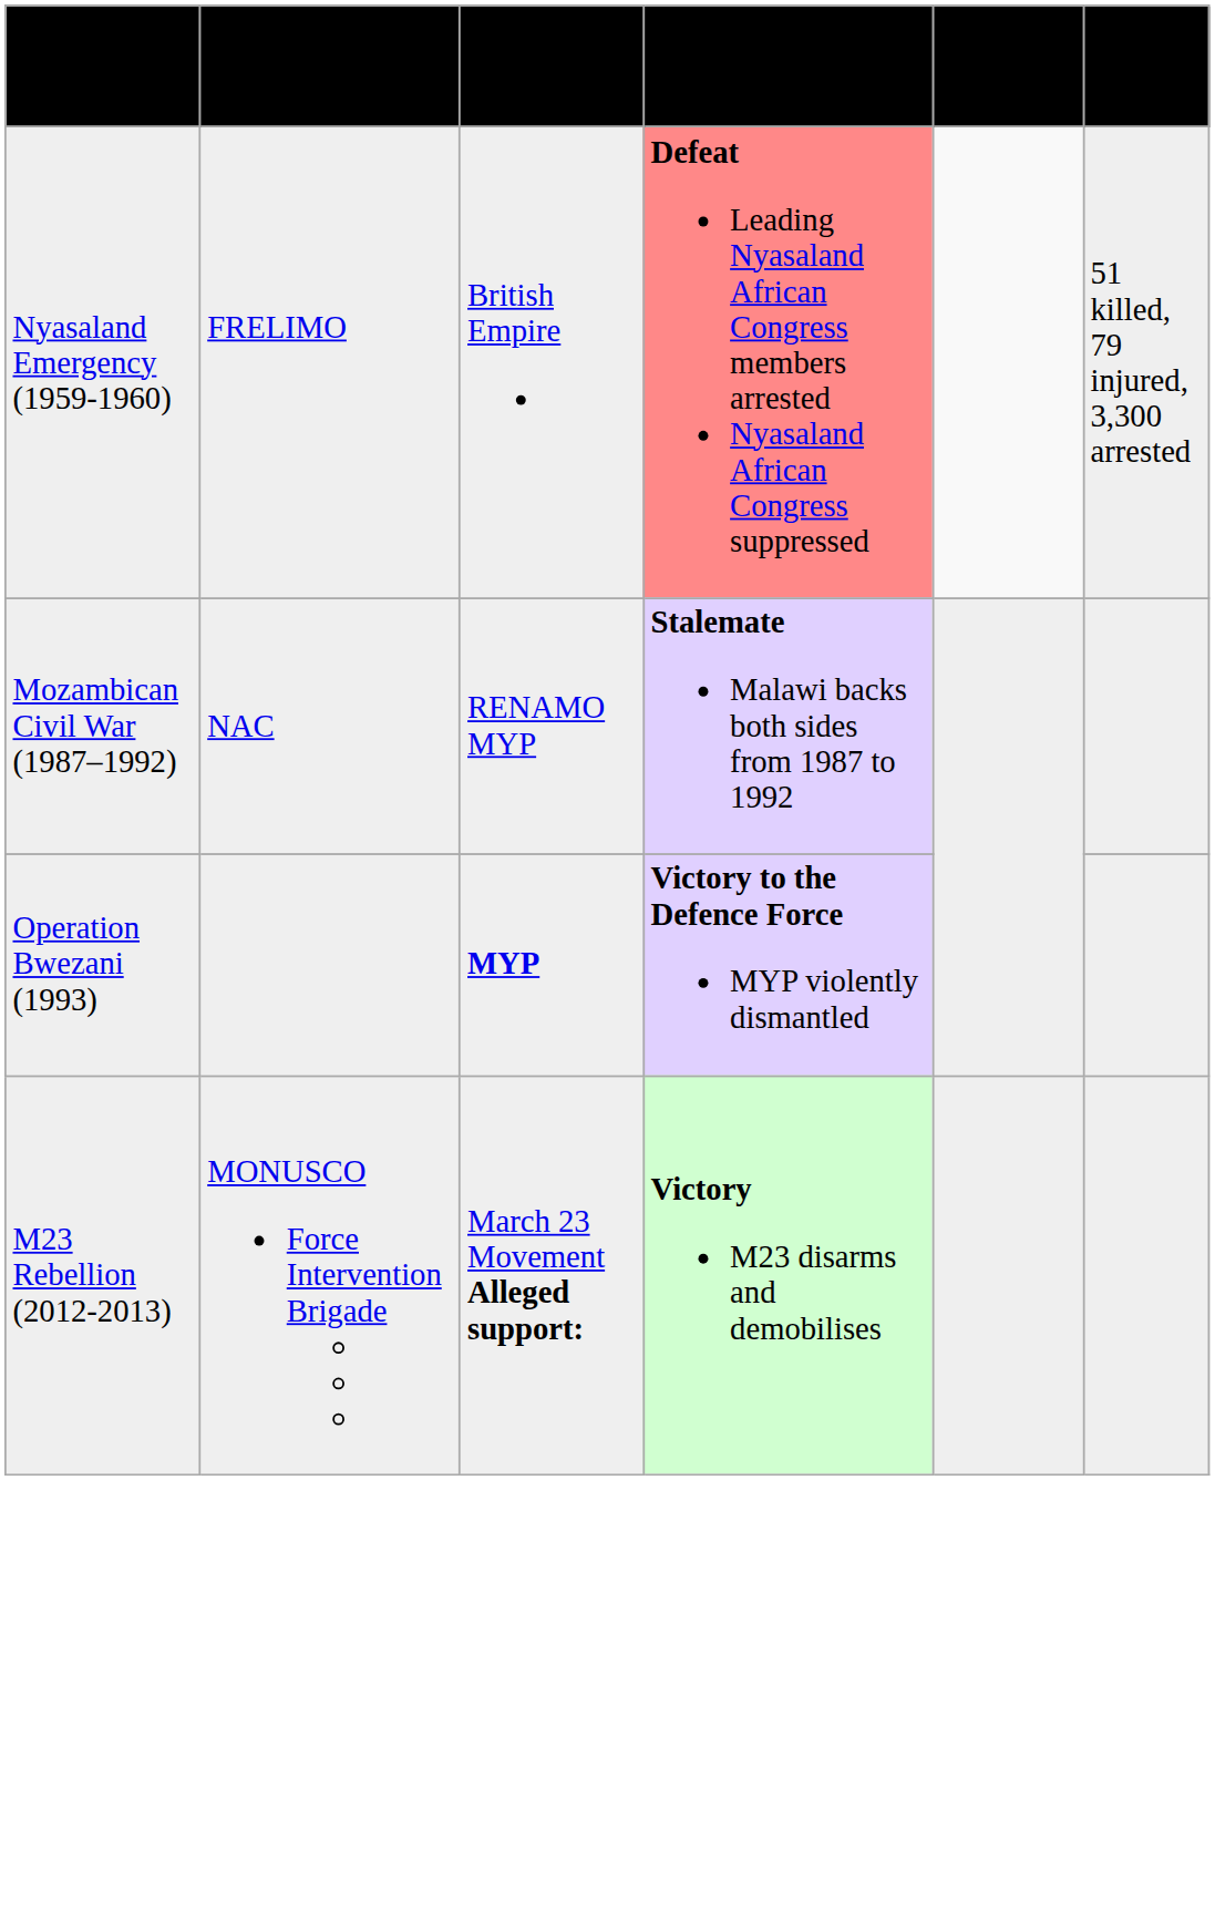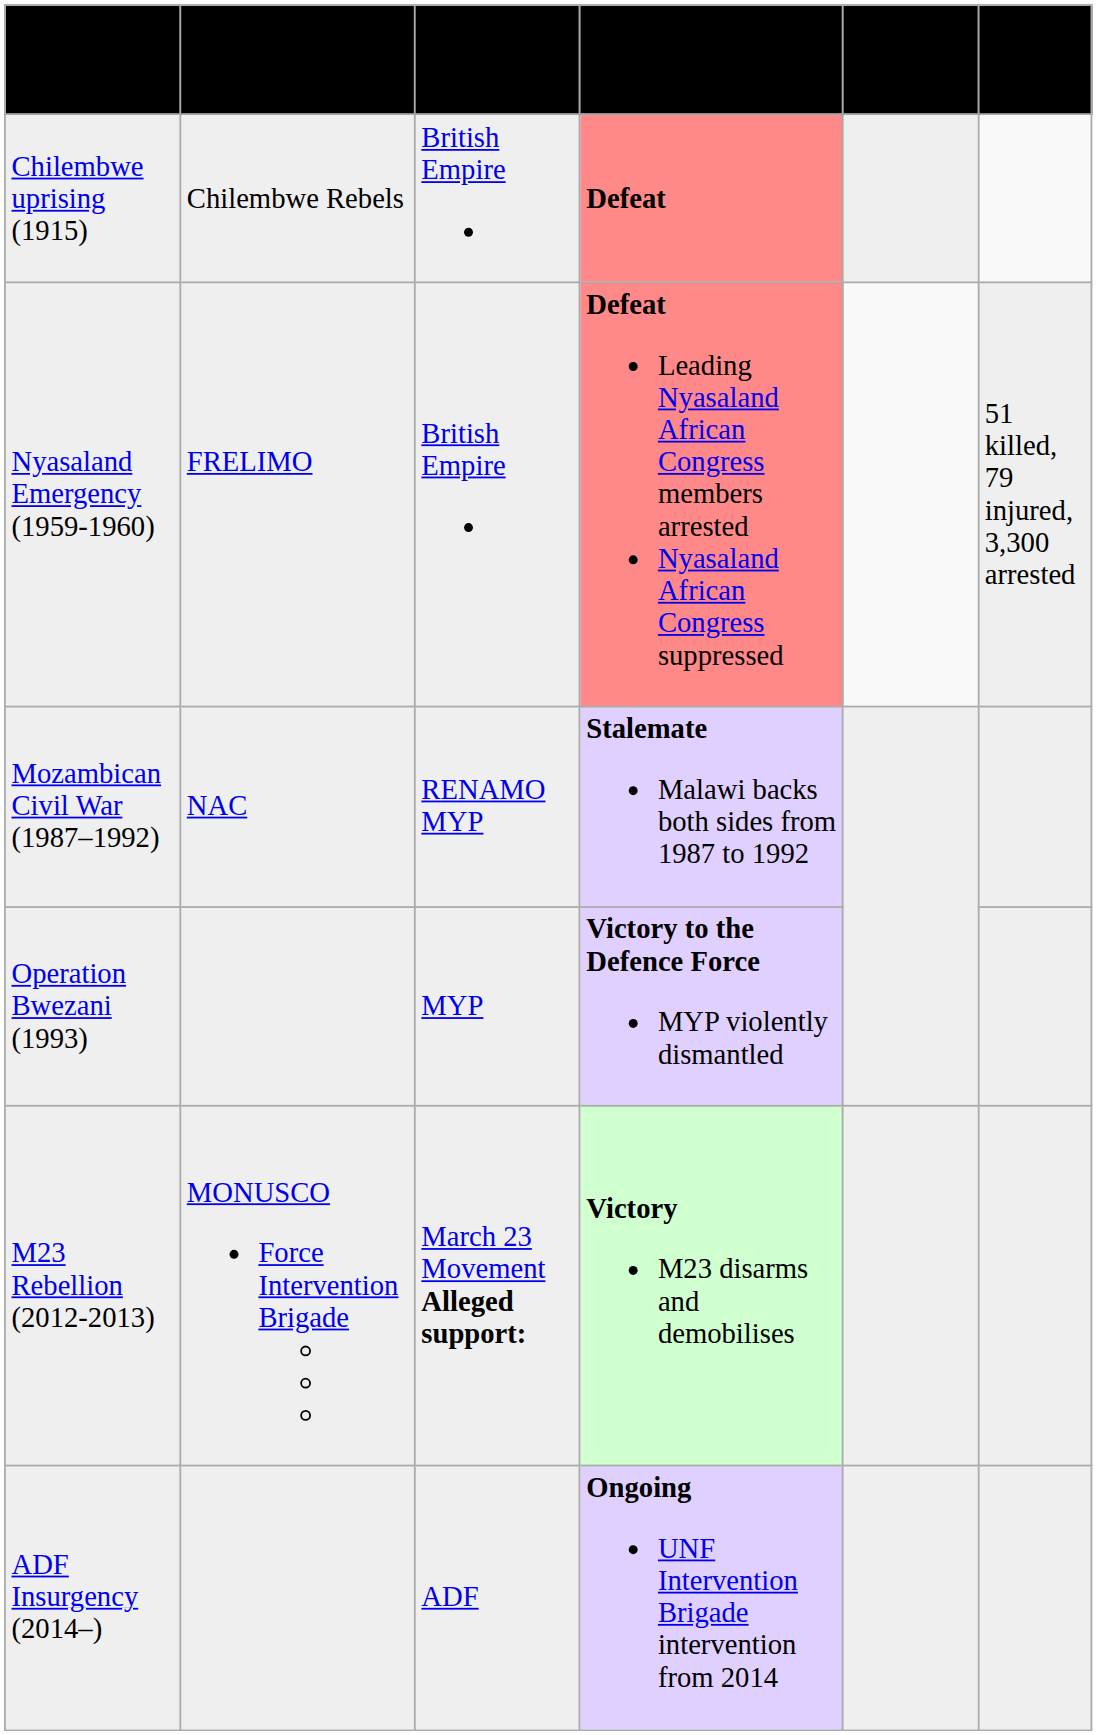+ row: Chilembwe uprising (1915) | Chilembwe Rebels | British Empire | Defeat
Operation Bwezani (1993) | Opponents: bold -> normal
+ row: ADF Insurgency (2014–) | ADF | Ongoing UNF Intervention Brigade intervention from 2014
